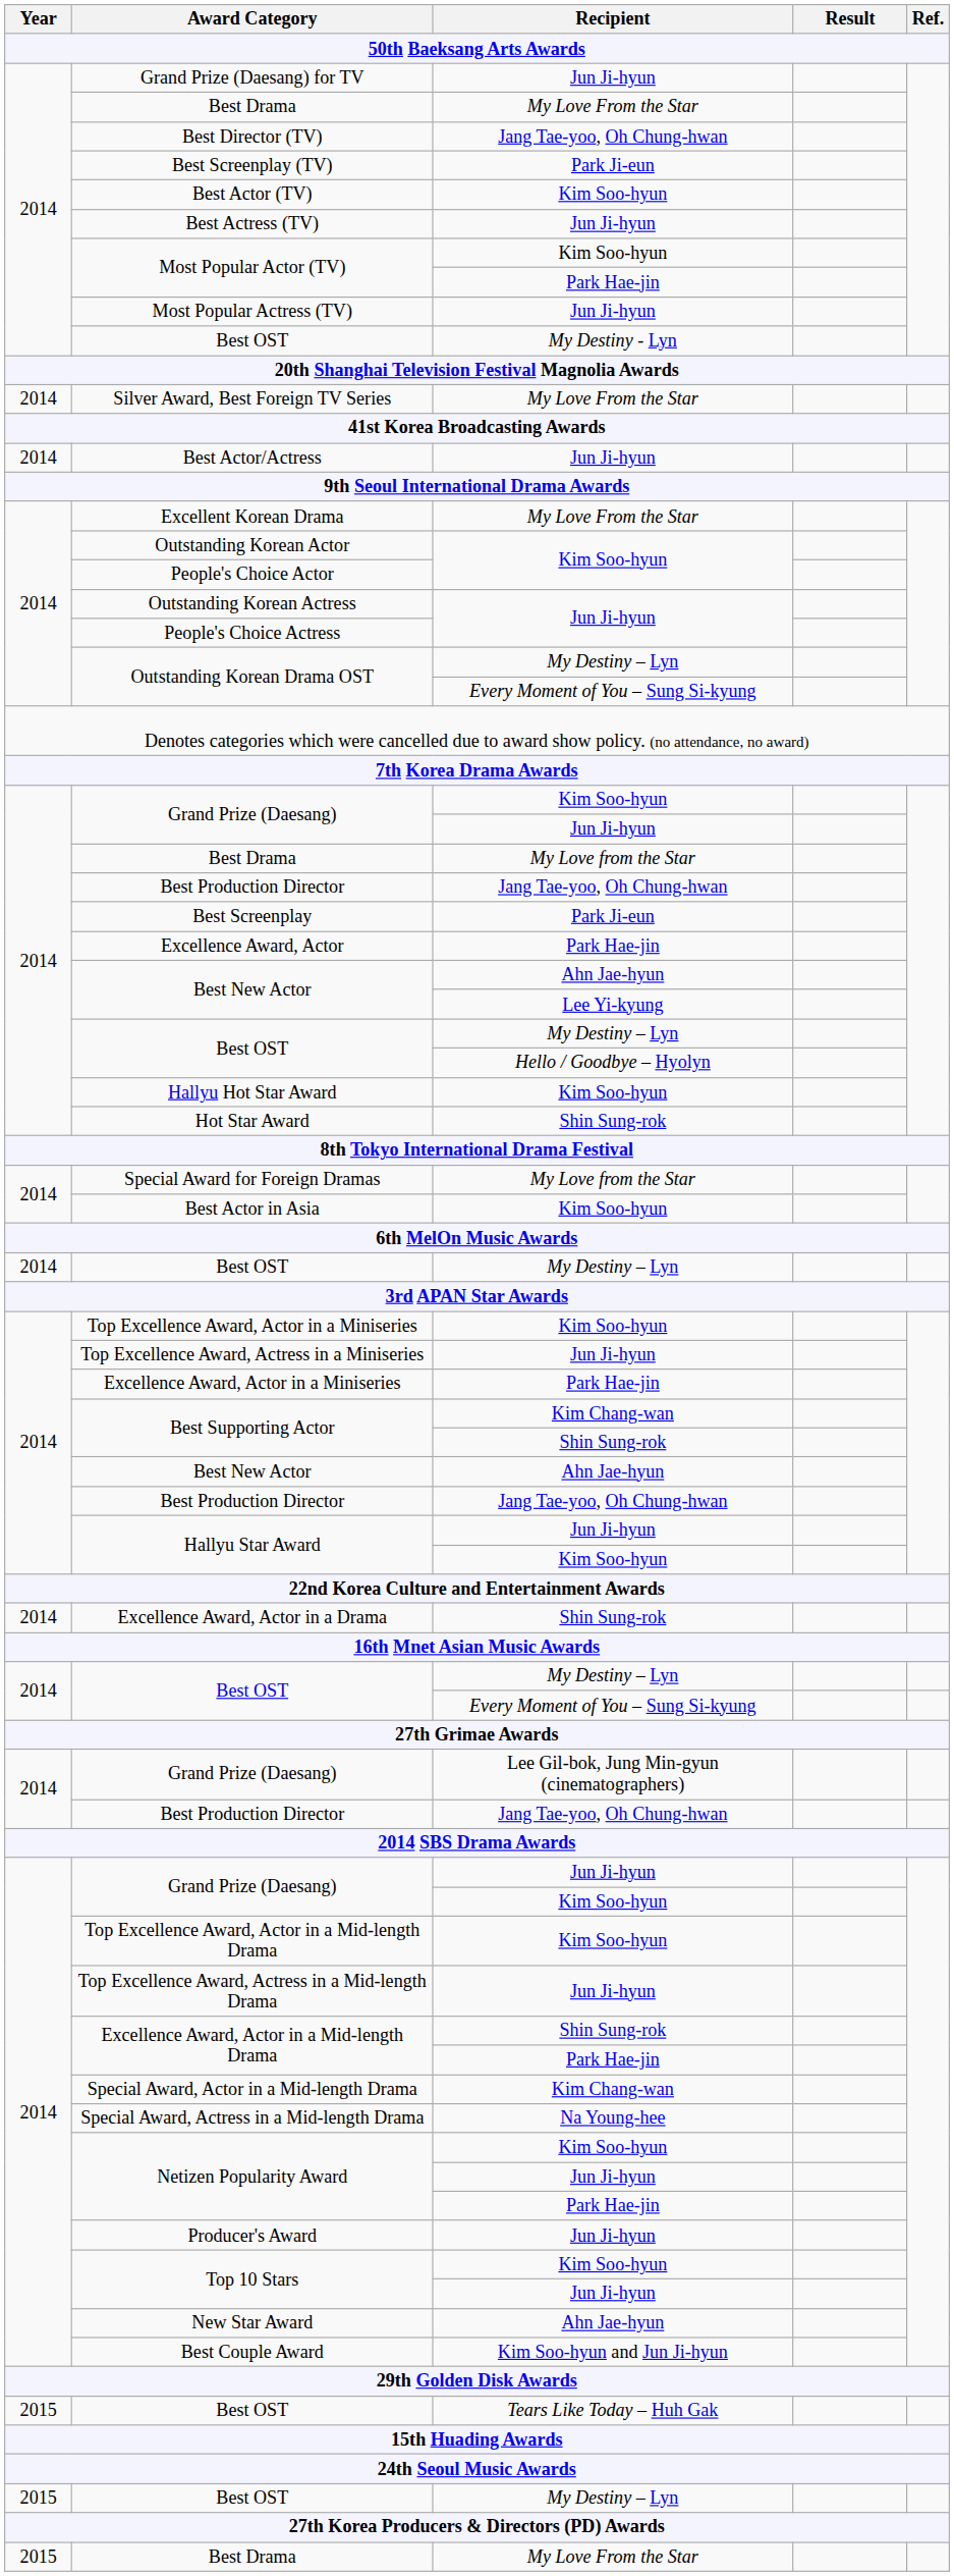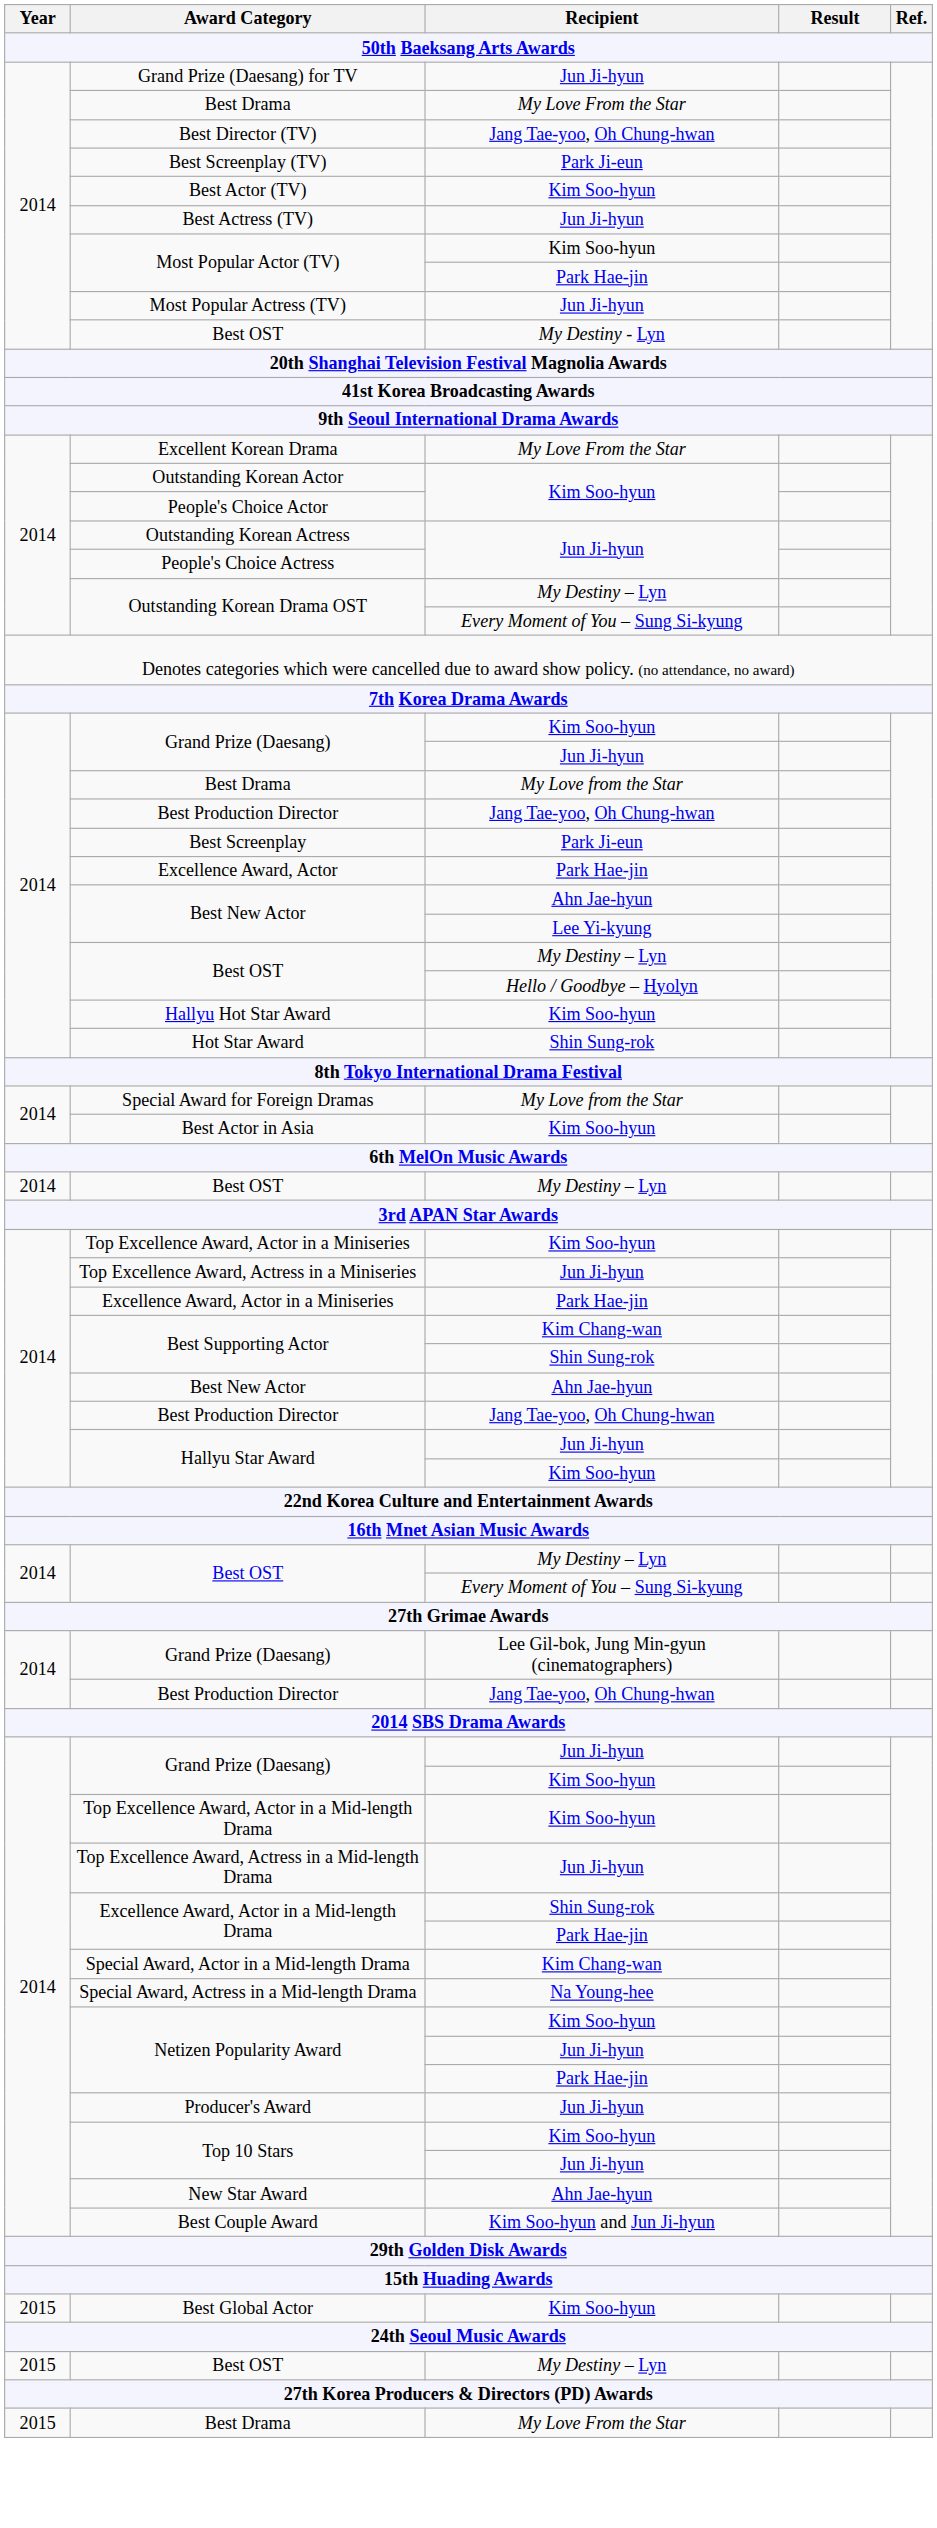- row: 2014 | Silver Award, Best Foreign TV Series | My Love From the Star
- row: 2014 | Best Actor/Actress | Jun Ji-hyun
- row: 2014 | Excellence Award, Actor in a Drama | Shin Sung-rok
- row: 2015 | Best OST | Tears Like Today – Huh Gak
+ row: 2015 | Best Global Actor | Kim Soo-hyun
